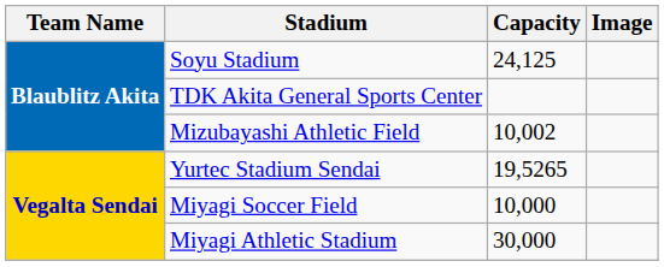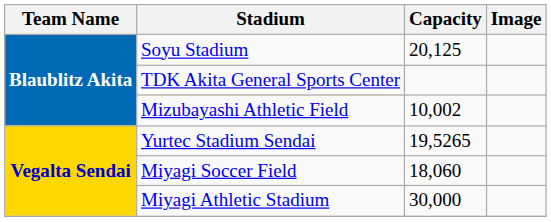Soyu Stadium | Capacity: 24,125 -> 20,125
Miyagi Soccer Field | Capacity: 10,000 -> 18,060
